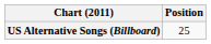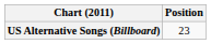US Alternative Songs (Billboard) | Position: 25 -> 23
